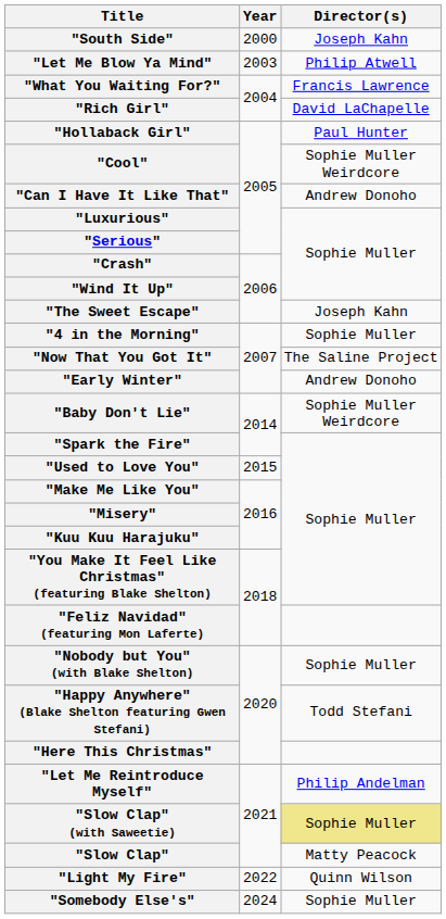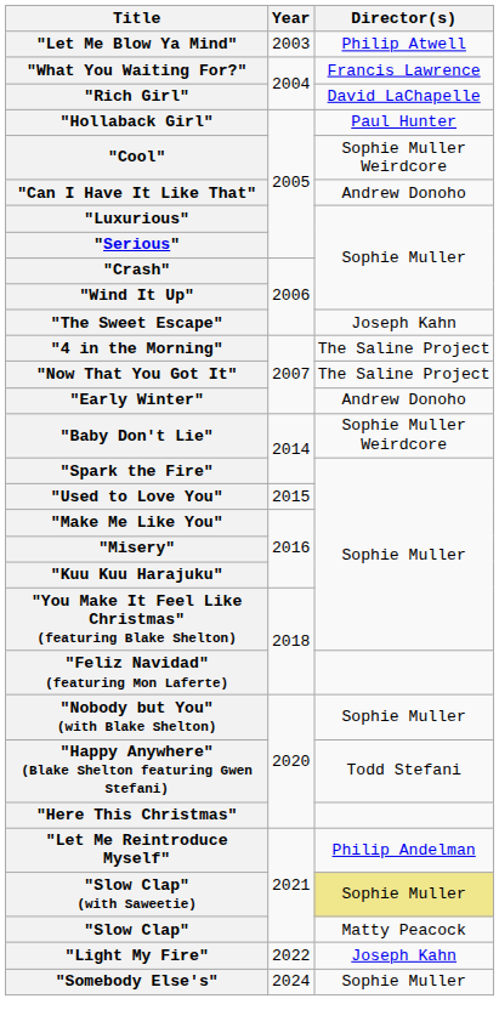- row: "South Side" | 2000 | Joseph Kahn
"4 in the Morning" | Director(s): Sophie Muller -> The Saline Project
"Light My Fire" | Director(s): Quinn Wilson -> Joseph Kahn
